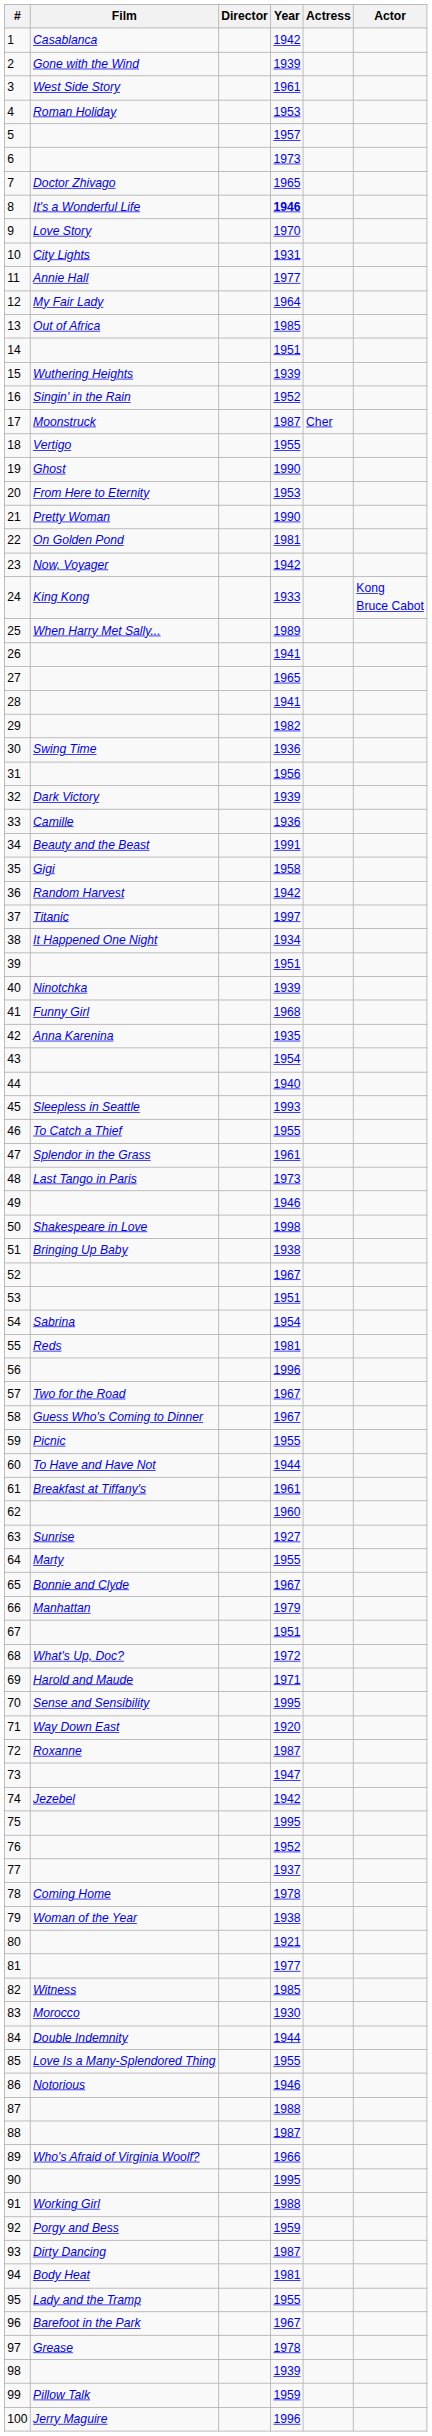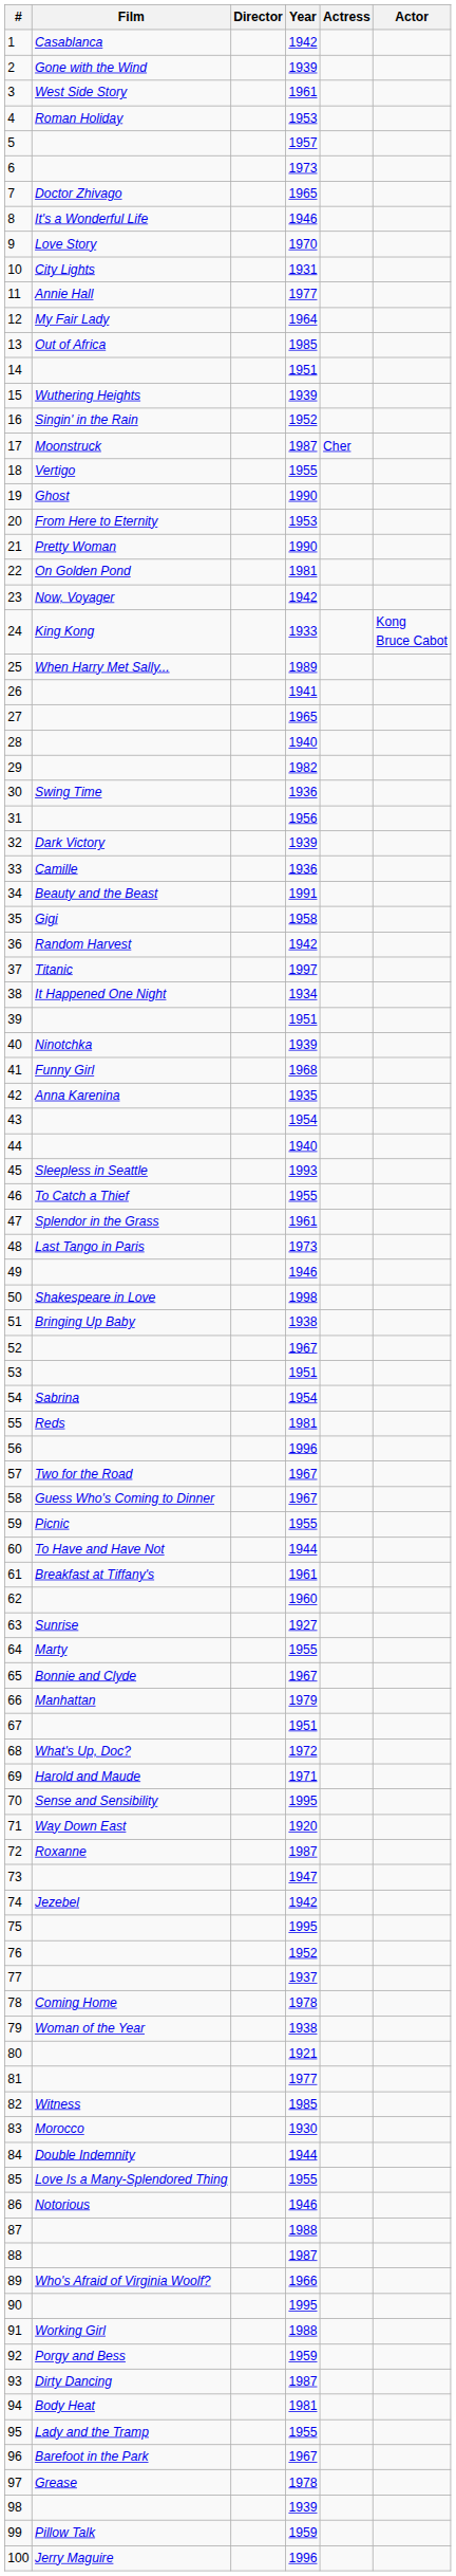8 | Year: bold -> normal
28 | Year: 1941 -> 1940
